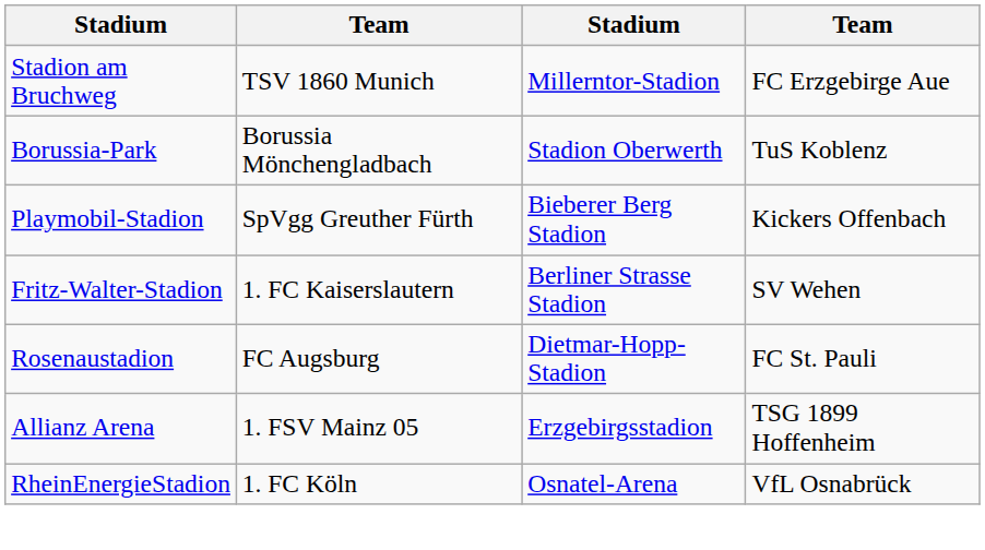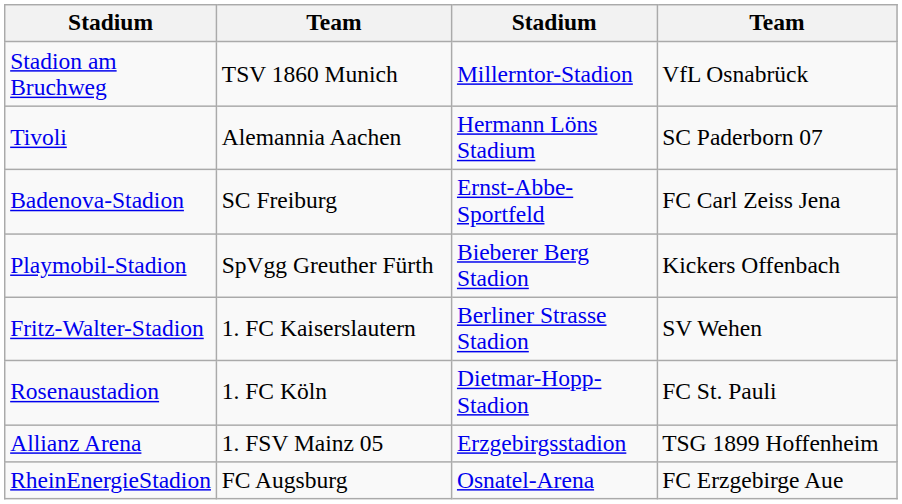Stadion am Bruchweg | column 4: FC Erzgebirge Aue -> VfL Osnabrück
+ row: Tivoli | Alemannia Aachen | Hermann Löns Stadium | SC Paderborn 07
- row: Borussia-Park | Borussia Mönchengladbach | Stadion Oberwerth | TuS Koblenz
+ row: Badenova-Stadion | SC Freiburg | Ernst-Abbe-Sportfeld | FC Carl Zeiss Jena
Rosenaustadion | column 2: FC Augsburg -> 1. FC Köln
RheinEnergieStadion | column 2: 1. FC Köln -> FC Augsburg
RheinEnergieStadion | column 4: VfL Osnabrück -> FC Erzgebirge Aue
